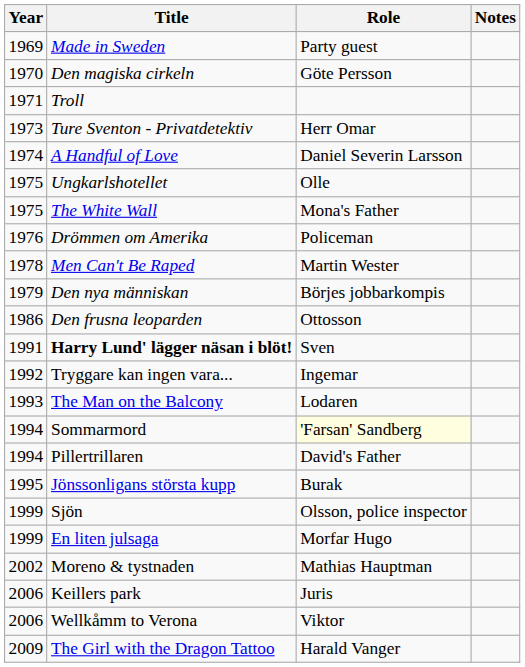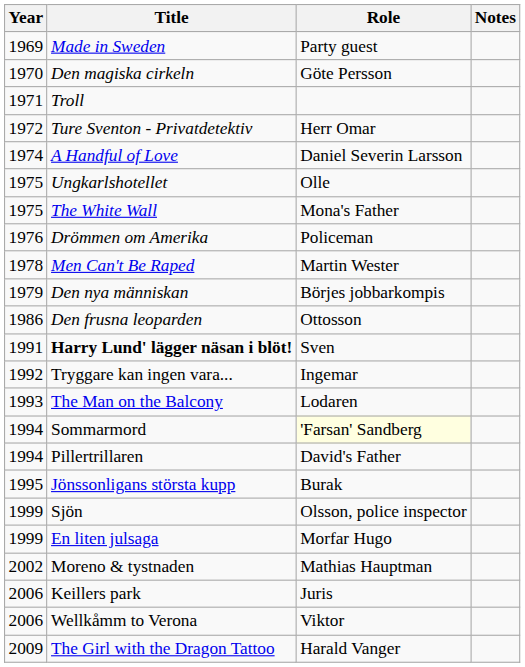Ture Sventon - Privatdetektiv | Year: 1973 -> 1972
